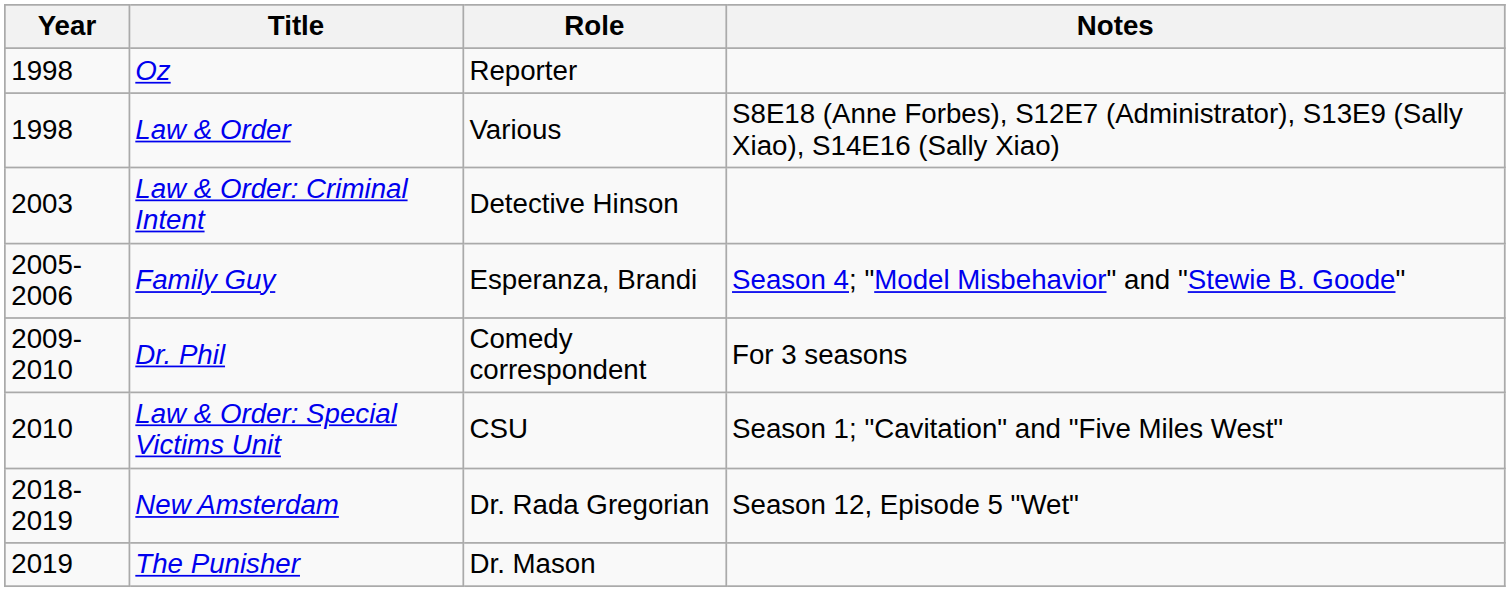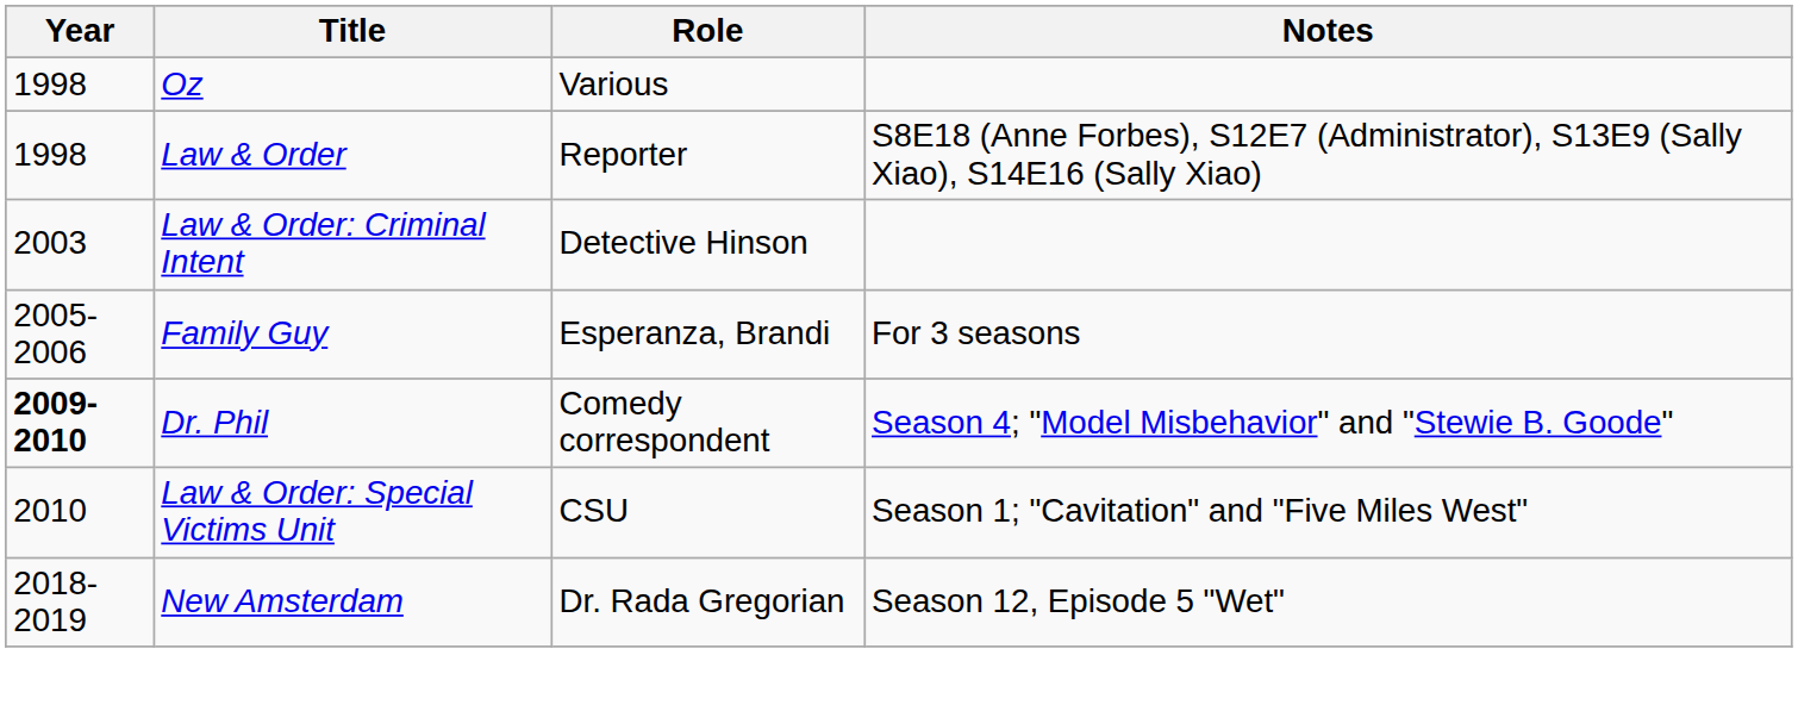Oz | Role: Reporter -> Various
Law & Order | Role: Various -> Reporter
Family Guy | Notes: Season 4; "Model Misbehavior" and "Stewie B. Goode" -> For 3 seasons
Dr. Phil | Year: normal -> bold
Dr. Phil | Notes: For 3 seasons -> Season 4; "Model Misbehavior" and "Stewie B. Goode"
- row: 2019 | The Punisher | Dr. Mason
